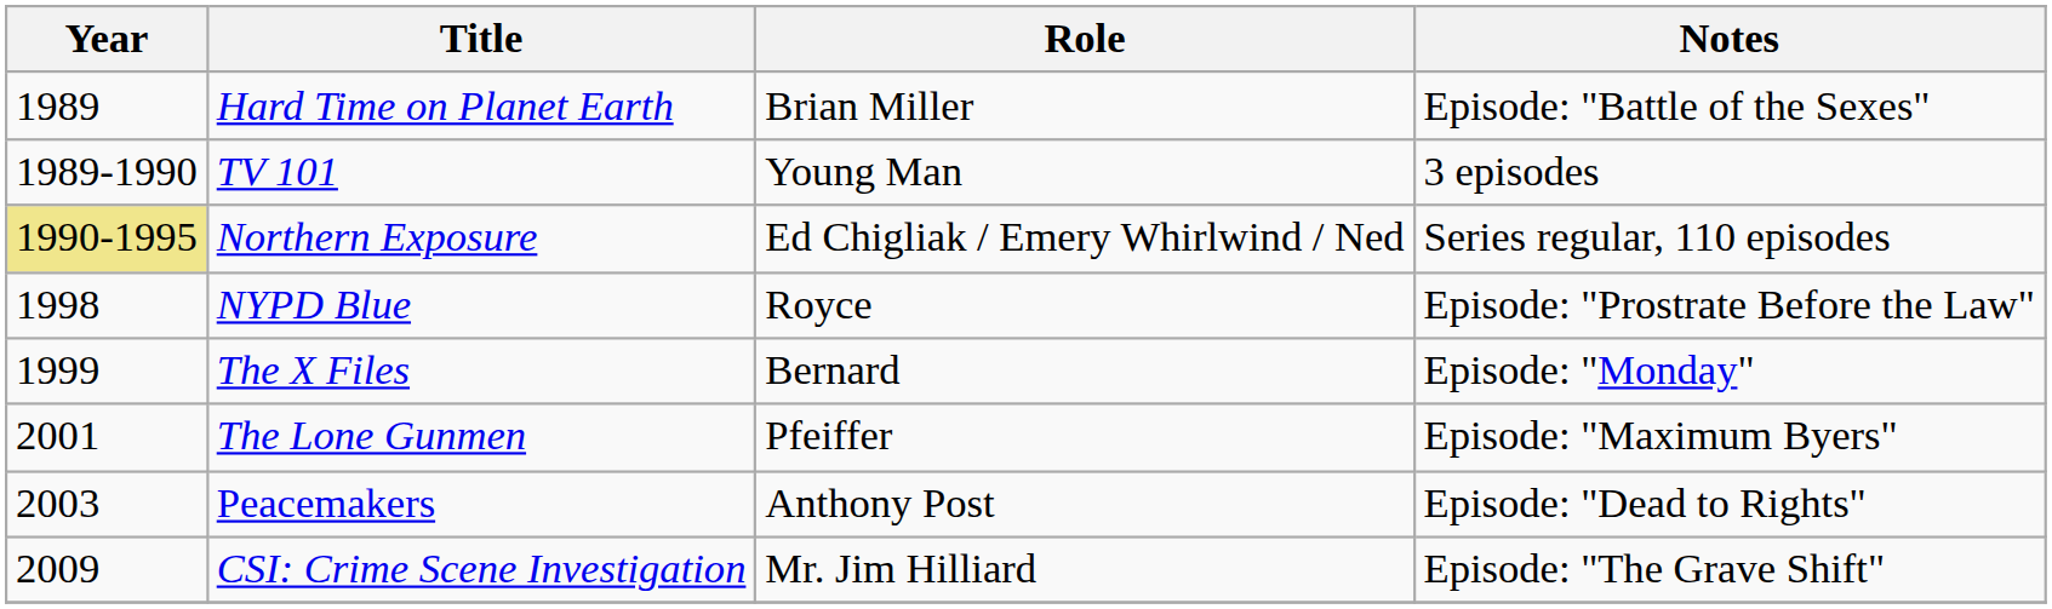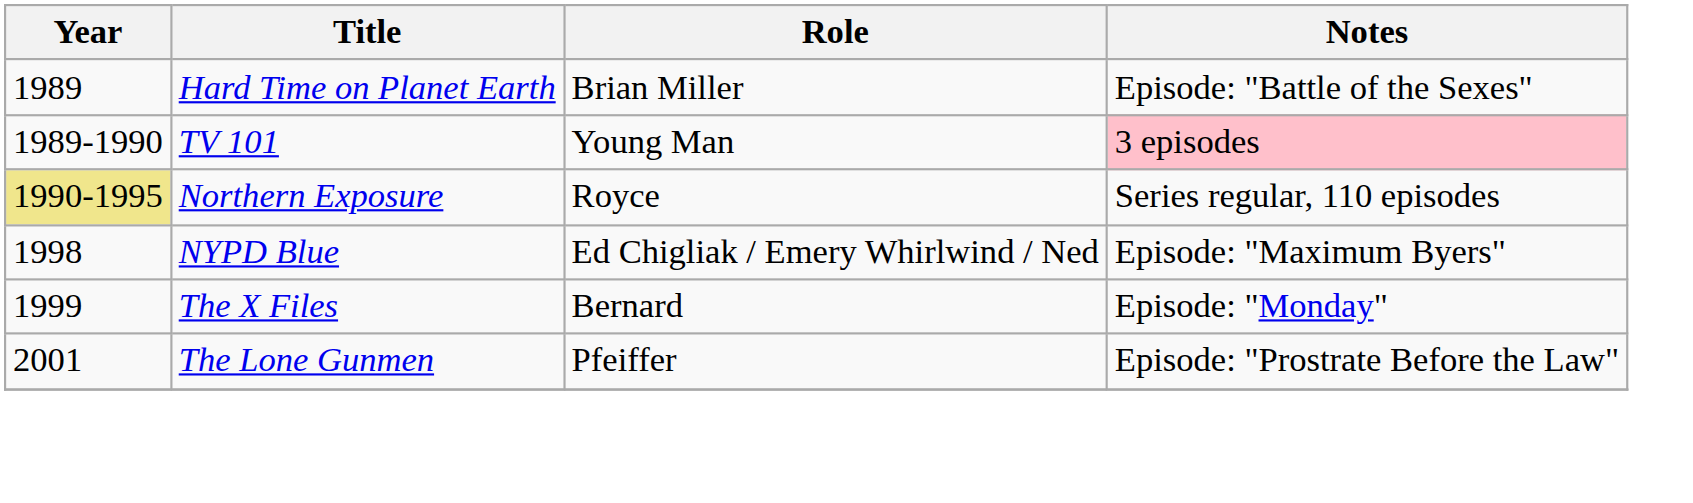TV 101 | Notes: no background -> pink background
Northern Exposure | Role: Ed Chigliak / Emery Whirlwind / Ned -> Royce
NYPD Blue | Role: Royce -> Ed Chigliak / Emery Whirlwind / Ned
NYPD Blue | Notes: Episode: "Prostrate Before the Law" -> Episode: "Maximum Byers"
The Lone Gunmen | Notes: Episode: "Maximum Byers" -> Episode: "Prostrate Before the Law"
- row: 2003 | Peacemakers | Anthony Post | Episode: "Dead to Rights"
- row: 2009 | CSI: Crime Scene Investigation | Mr. Jim Hilliard | Episode: "The Grave Shift"
